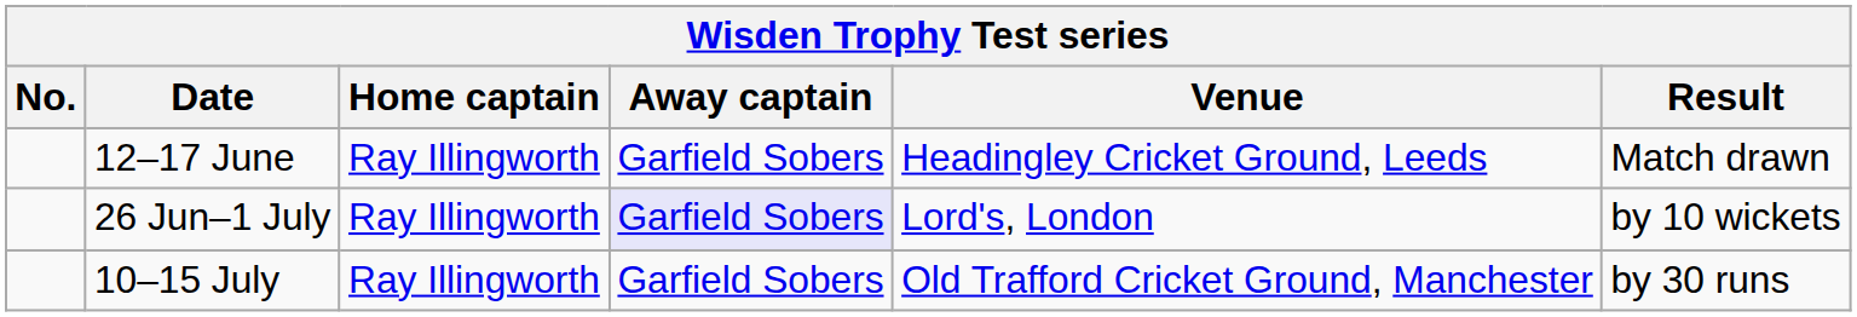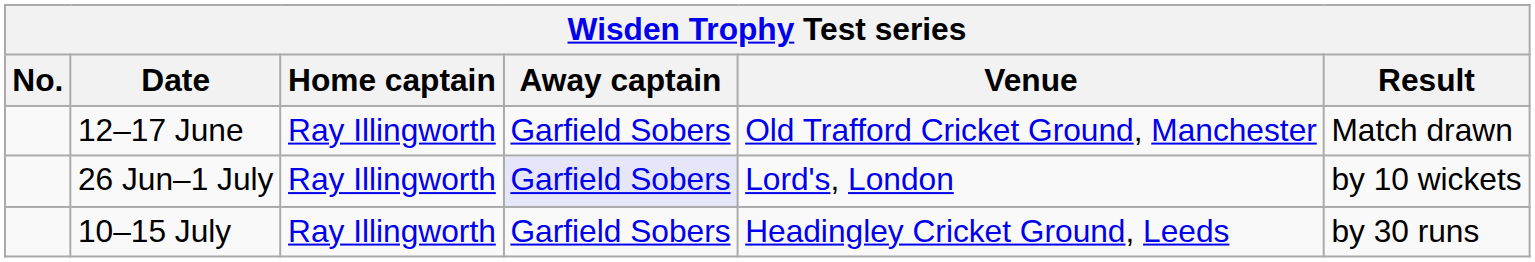12–17 June | Venue: Headingley Cricket Ground, Leeds -> Old Trafford Cricket Ground, Manchester
10–15 July | Venue: Old Trafford Cricket Ground, Manchester -> Headingley Cricket Ground, Leeds
